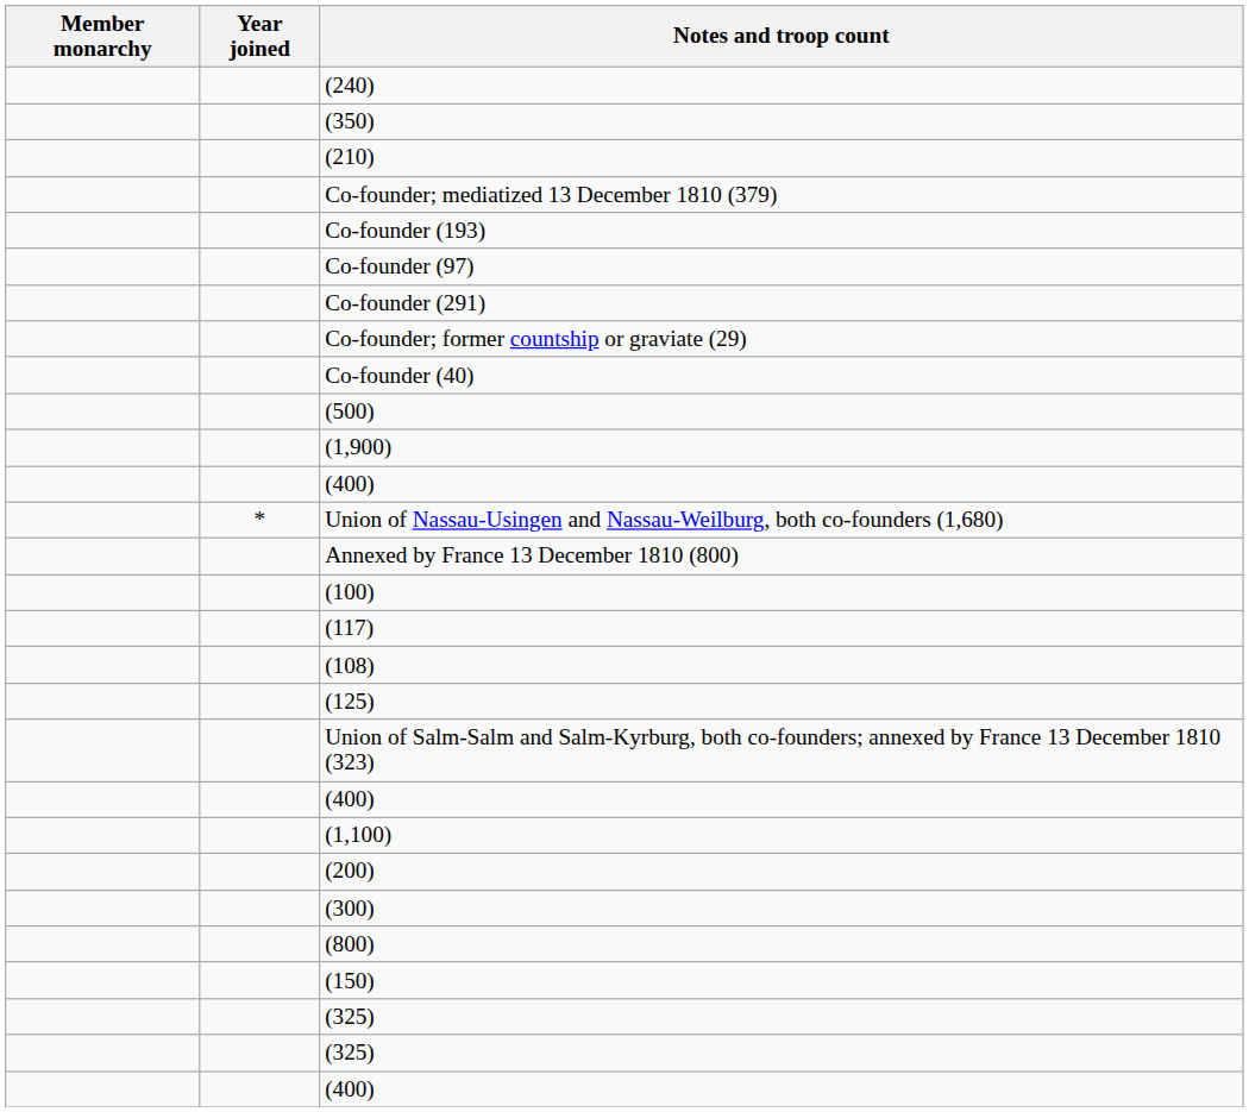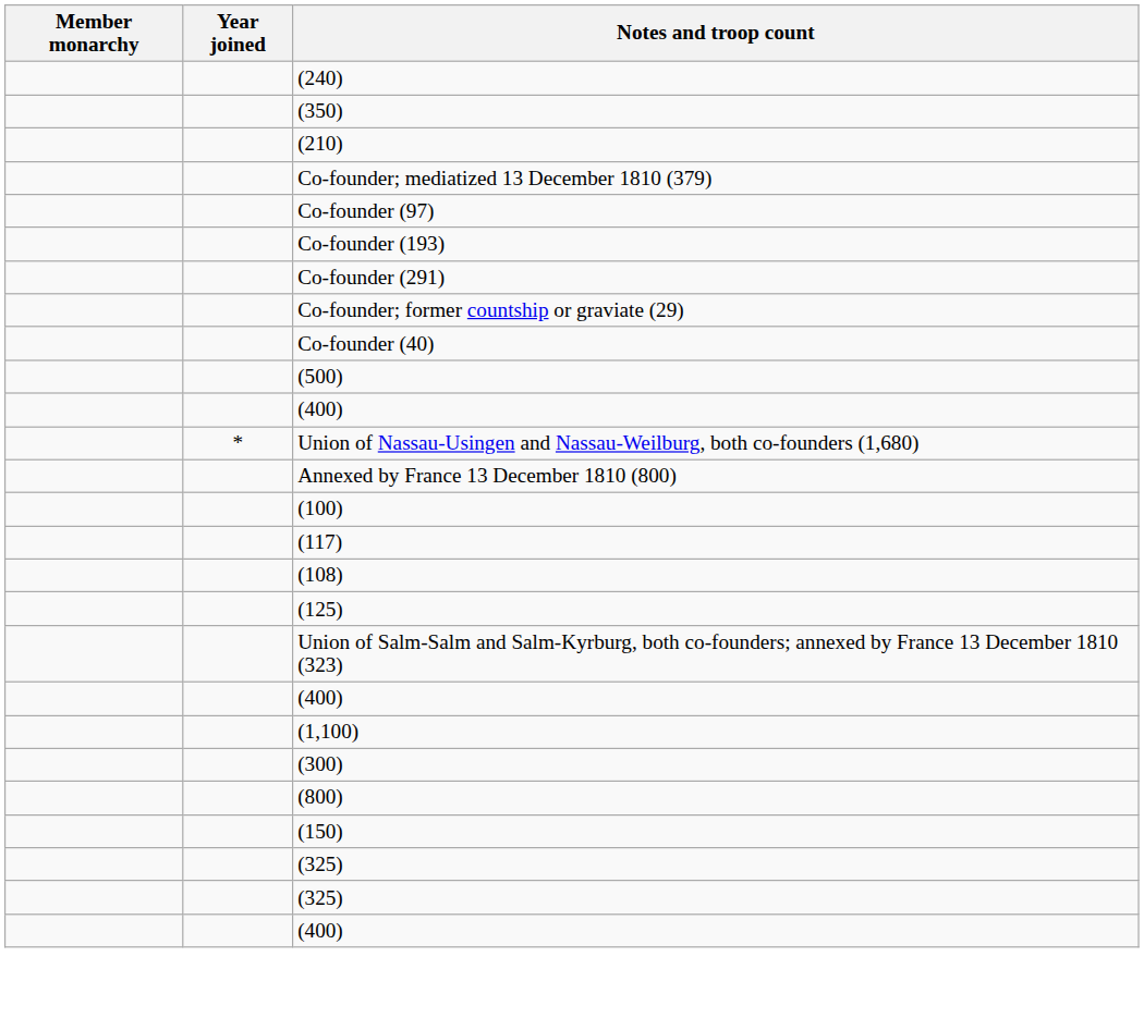rows swapped: Co-founder (97) <-> Co-founder (193)
- row: (1,900)
- row: (200)
